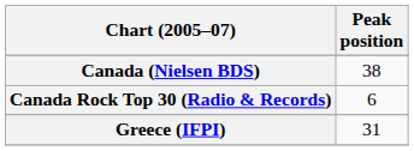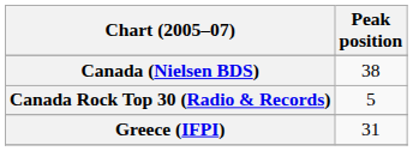Canada Rock Top 30 (Radio & Records) | Peak position: 6 -> 5
